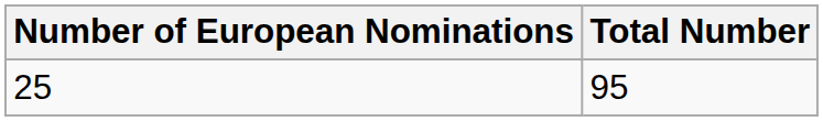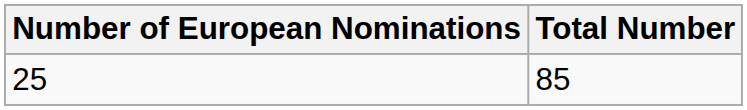25 | Total Number: 95 -> 85
